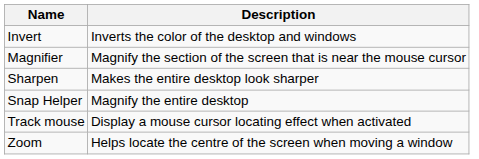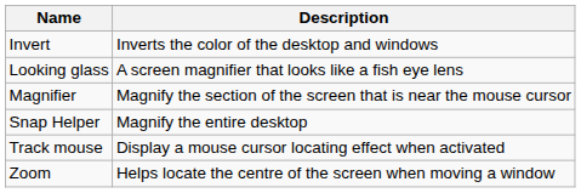+ row: Looking glass | A screen magnifier that looks like a fish eye lens
- row: Sharpen | Makes the entire desktop look sharper
